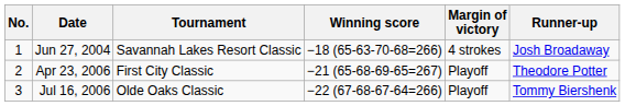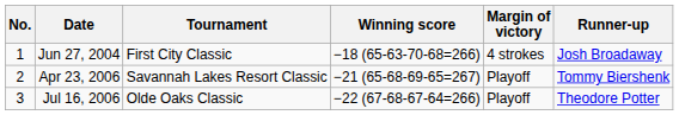Jun 27, 2004 | Tournament: Savannah Lakes Resort Classic -> First City Classic
Apr 23, 2006 | Tournament: First City Classic -> Savannah Lakes Resort Classic
Apr 23, 2006 | Runner-up: Theodore Potter -> Tommy Biershenk
Jul 16, 2006 | Runner-up: Tommy Biershenk -> Theodore Potter
